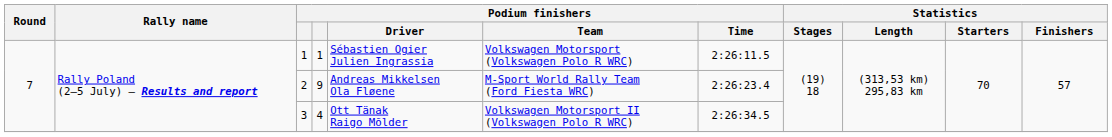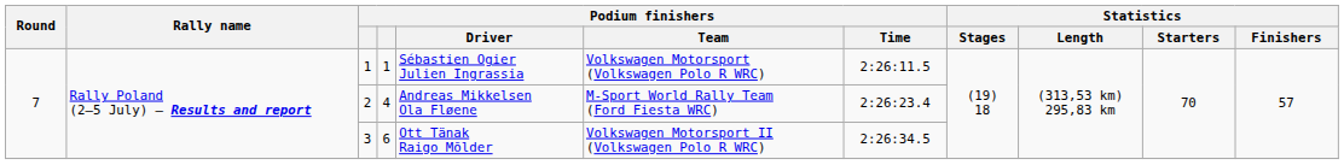2 | column 4: 9 -> 4
3 | column 4: 4 -> 6
